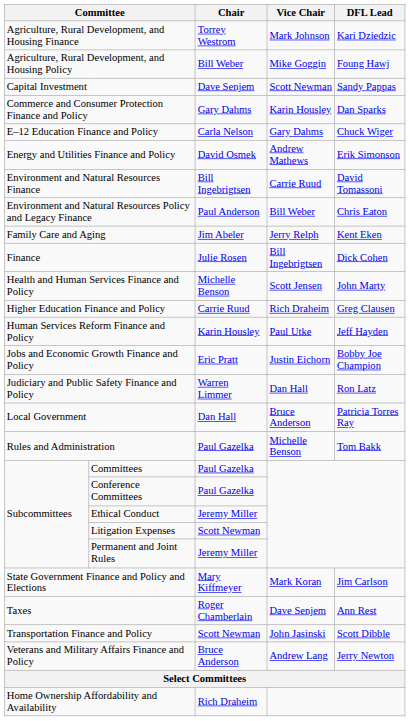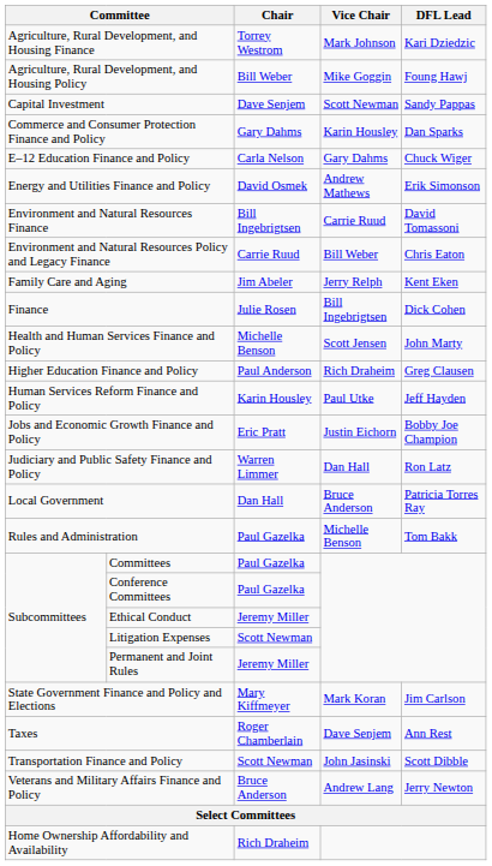Environment and Natural Resources Policy and Legacy Finance | Chair: Paul Anderson -> Carrie Ruud
Higher Education Finance and Policy | Chair: Carrie Ruud -> Paul Anderson
